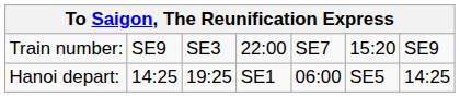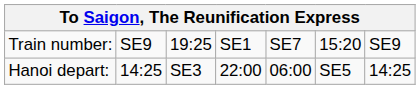Train number: | column 3: SE3 -> 19:25
Train number: | column 4: 22:00 -> SE1
Hanoi depart: | column 3: 19:25 -> SE3
Hanoi depart: | column 4: SE1 -> 22:00
